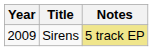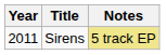Sirens | Year: 2009 -> 2011
